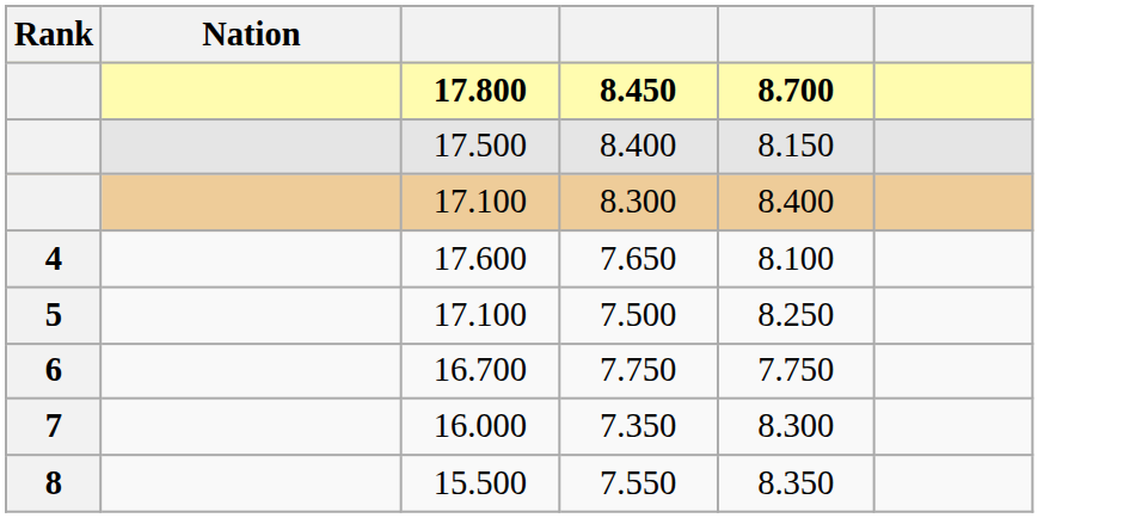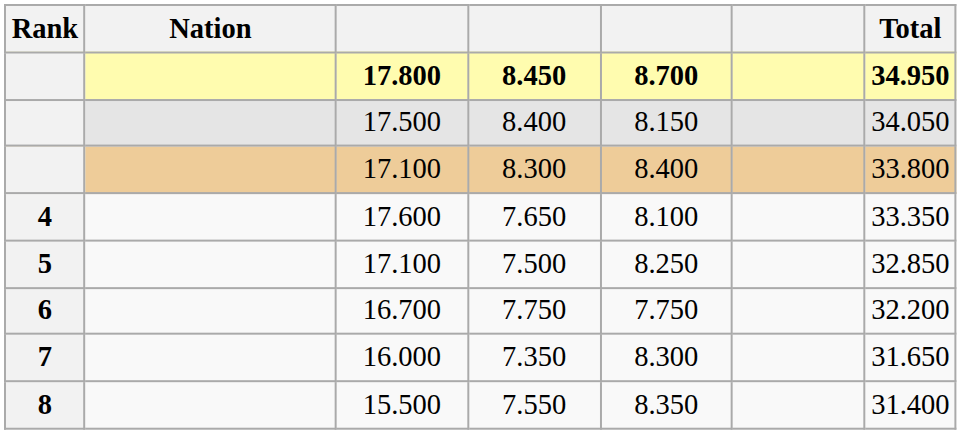+ column: Total | 34.950 | 34.050 | 33.800 | 33.350 | 32.850 | 32.200 | 31.650 | 31.400
